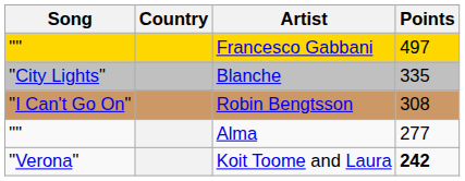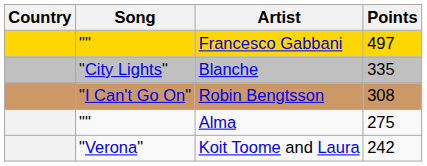columns swapped: Country <-> Song
Alma | Points: 277 -> 275
Koit Toome and Laura | Points: bold -> normal
